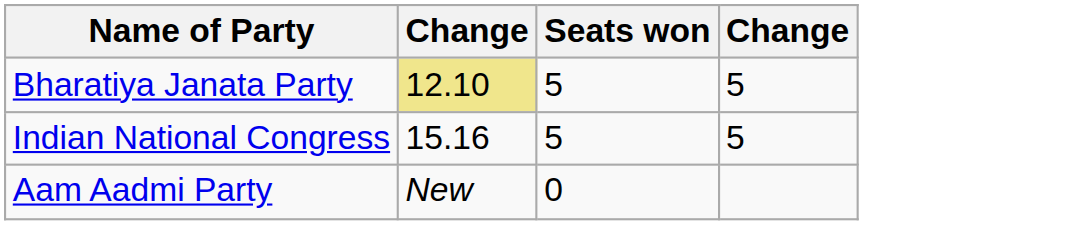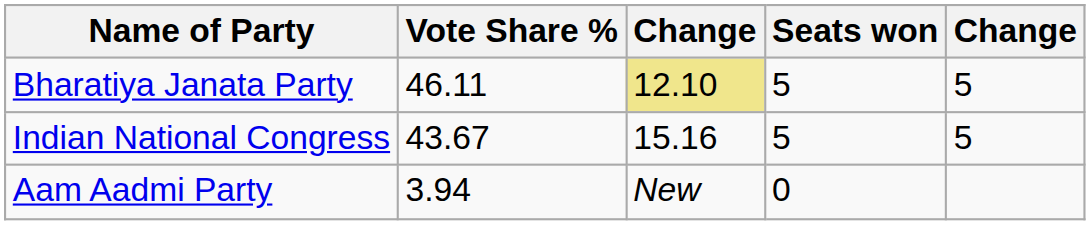+ column: Vote Share % | 46.11 | 43.67 | 3.94
